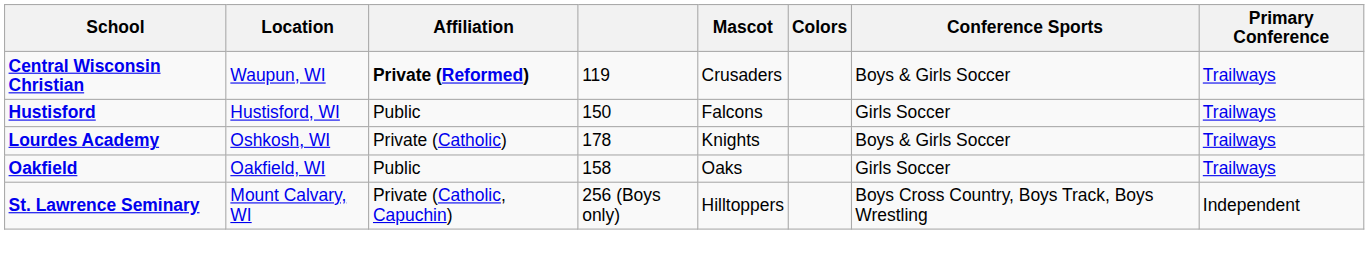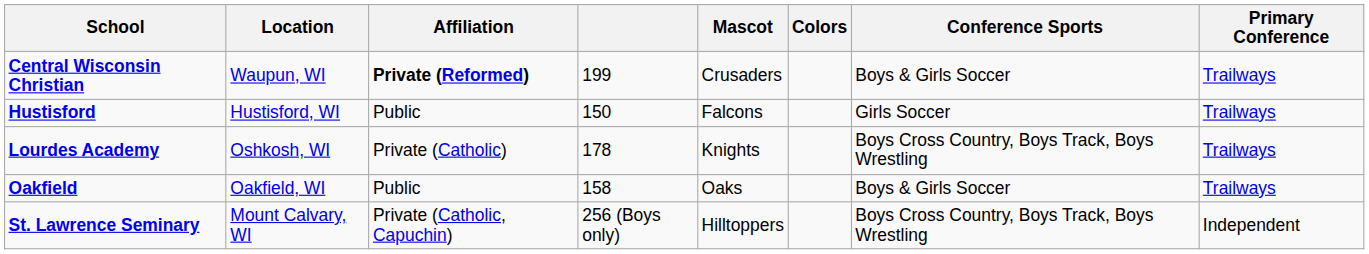Central Wisconsin Christian | column 4: 119 -> 199
Lourdes Academy | Conference Sports: Boys & Girls Soccer -> Boys Cross Country, Boys Track, Boys Wrestling
Oakfield | Conference Sports: Girls Soccer -> Boys & Girls Soccer
